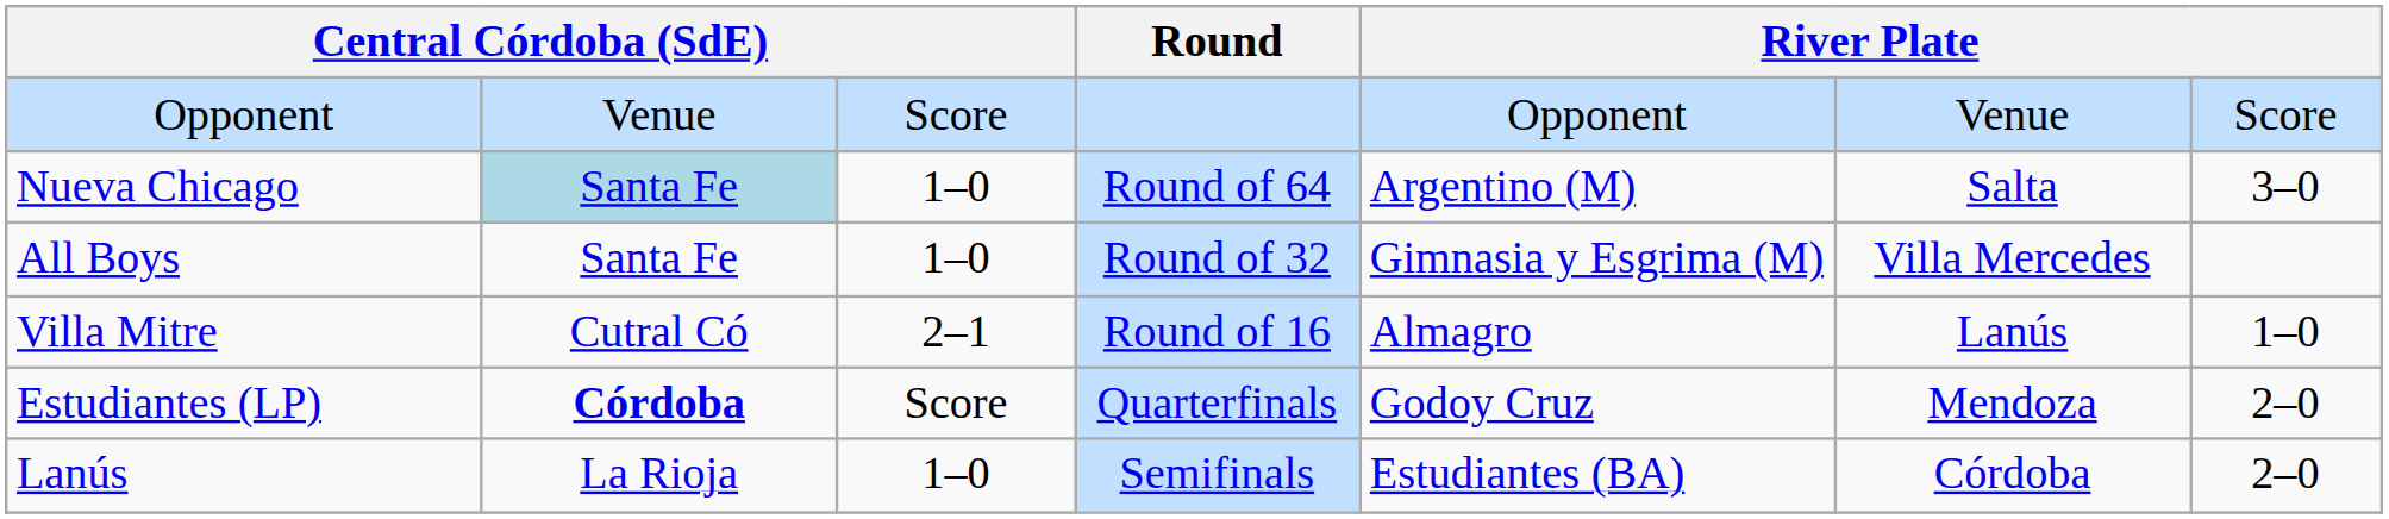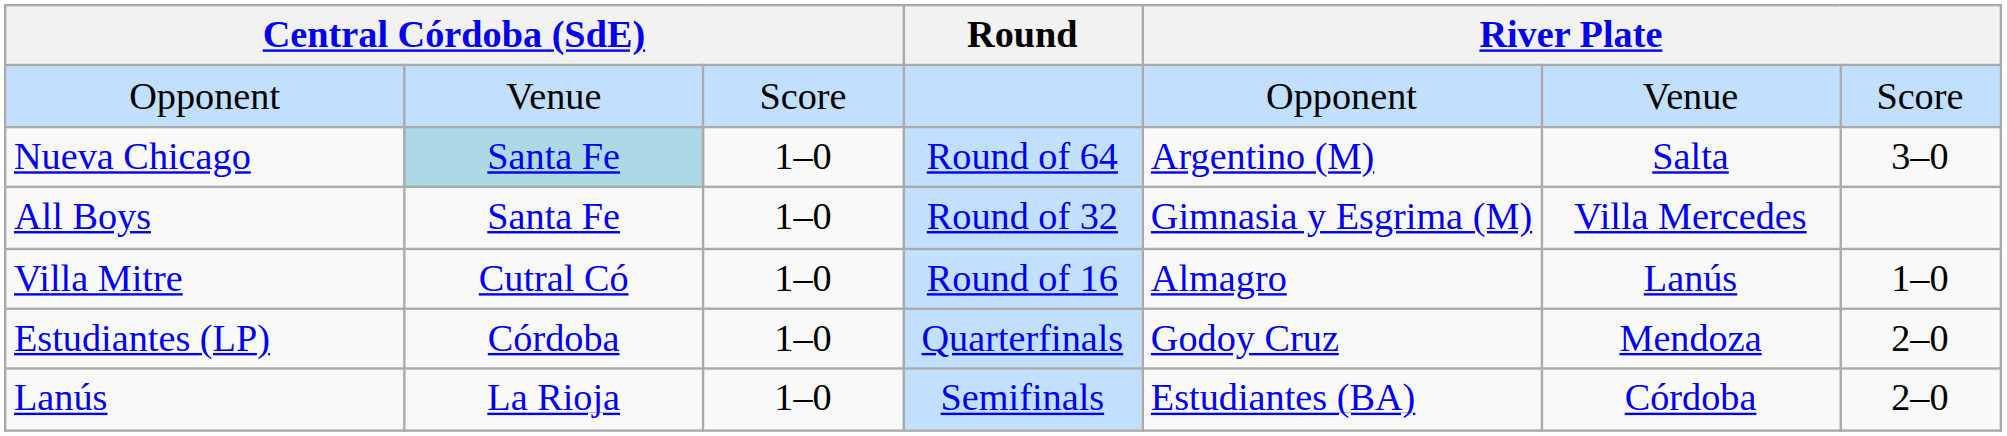Villa Mitre | column 3: 2–1 -> 1–0
Estudiantes (LP) | column 2: bold -> normal
Estudiantes (LP) | column 3: Score -> 1–0
